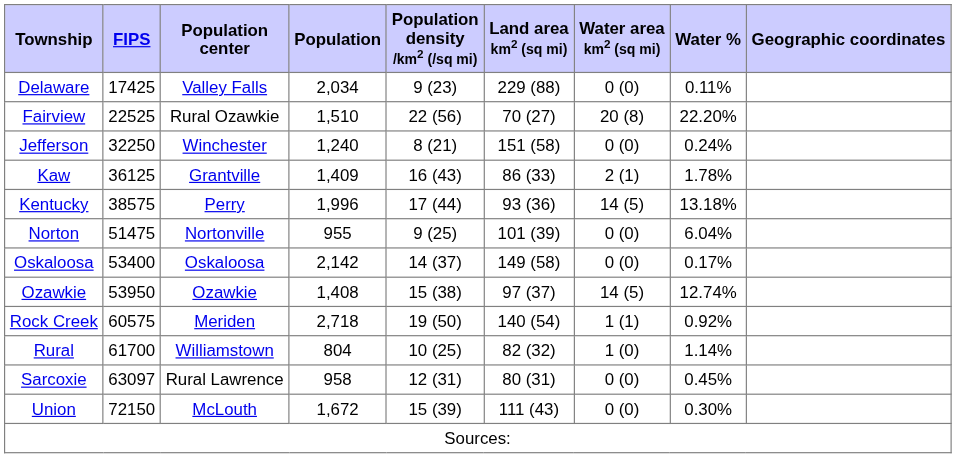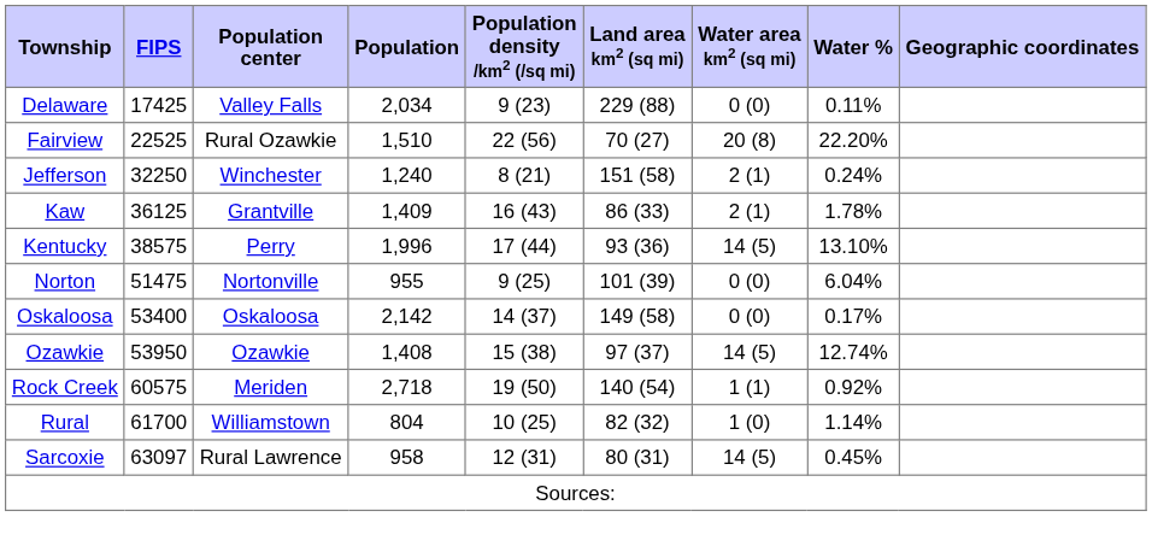Jefferson | Water area km2 (sq mi): 0 (0) -> 2 (1)
Kentucky | Water %: 13.18% -> 13.10%
Sarcoxie | Water area km2 (sq mi): 0 (0) -> 14 (5)
- row: Union | 72150 | McLouth | 1,672 | 15 (39) | 111 (43) | 0 (0) | 0.30%
